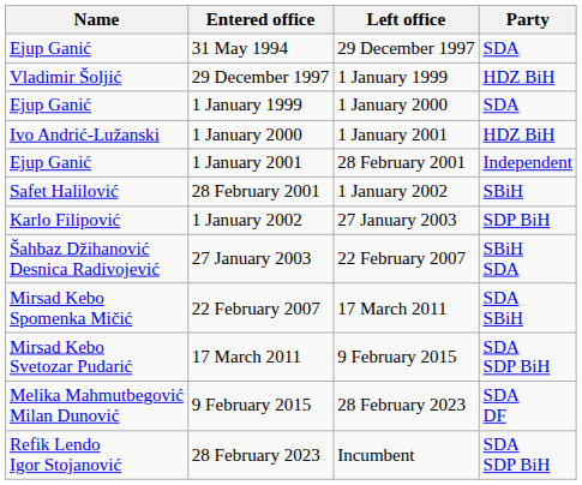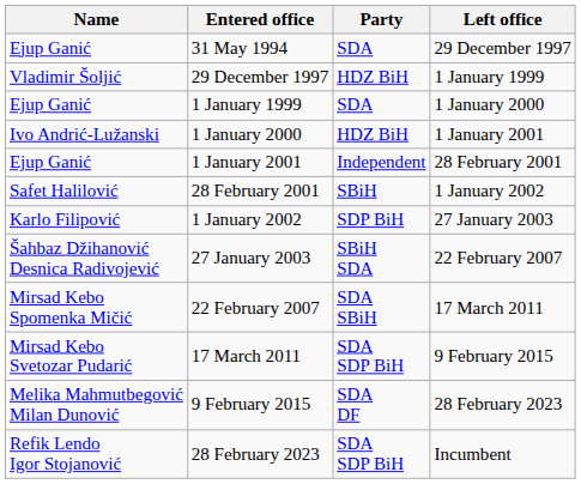columns swapped: Left office <-> Party
